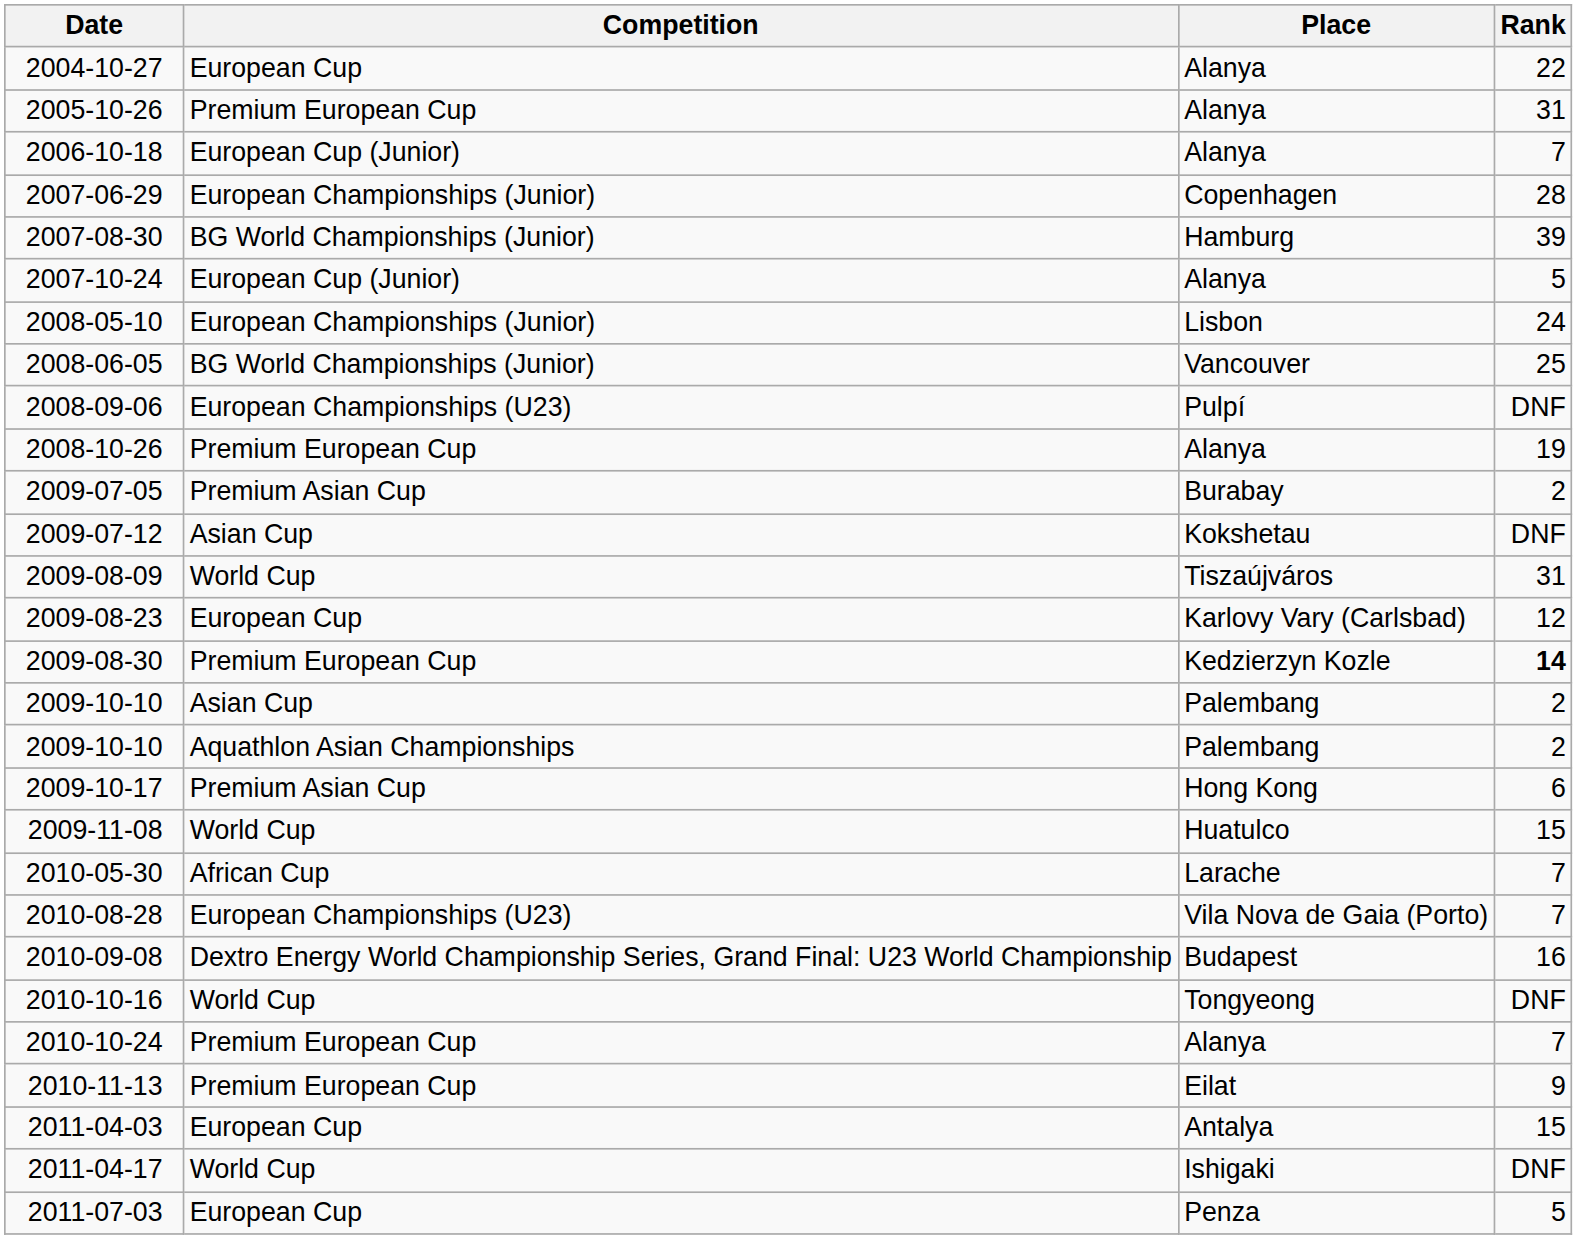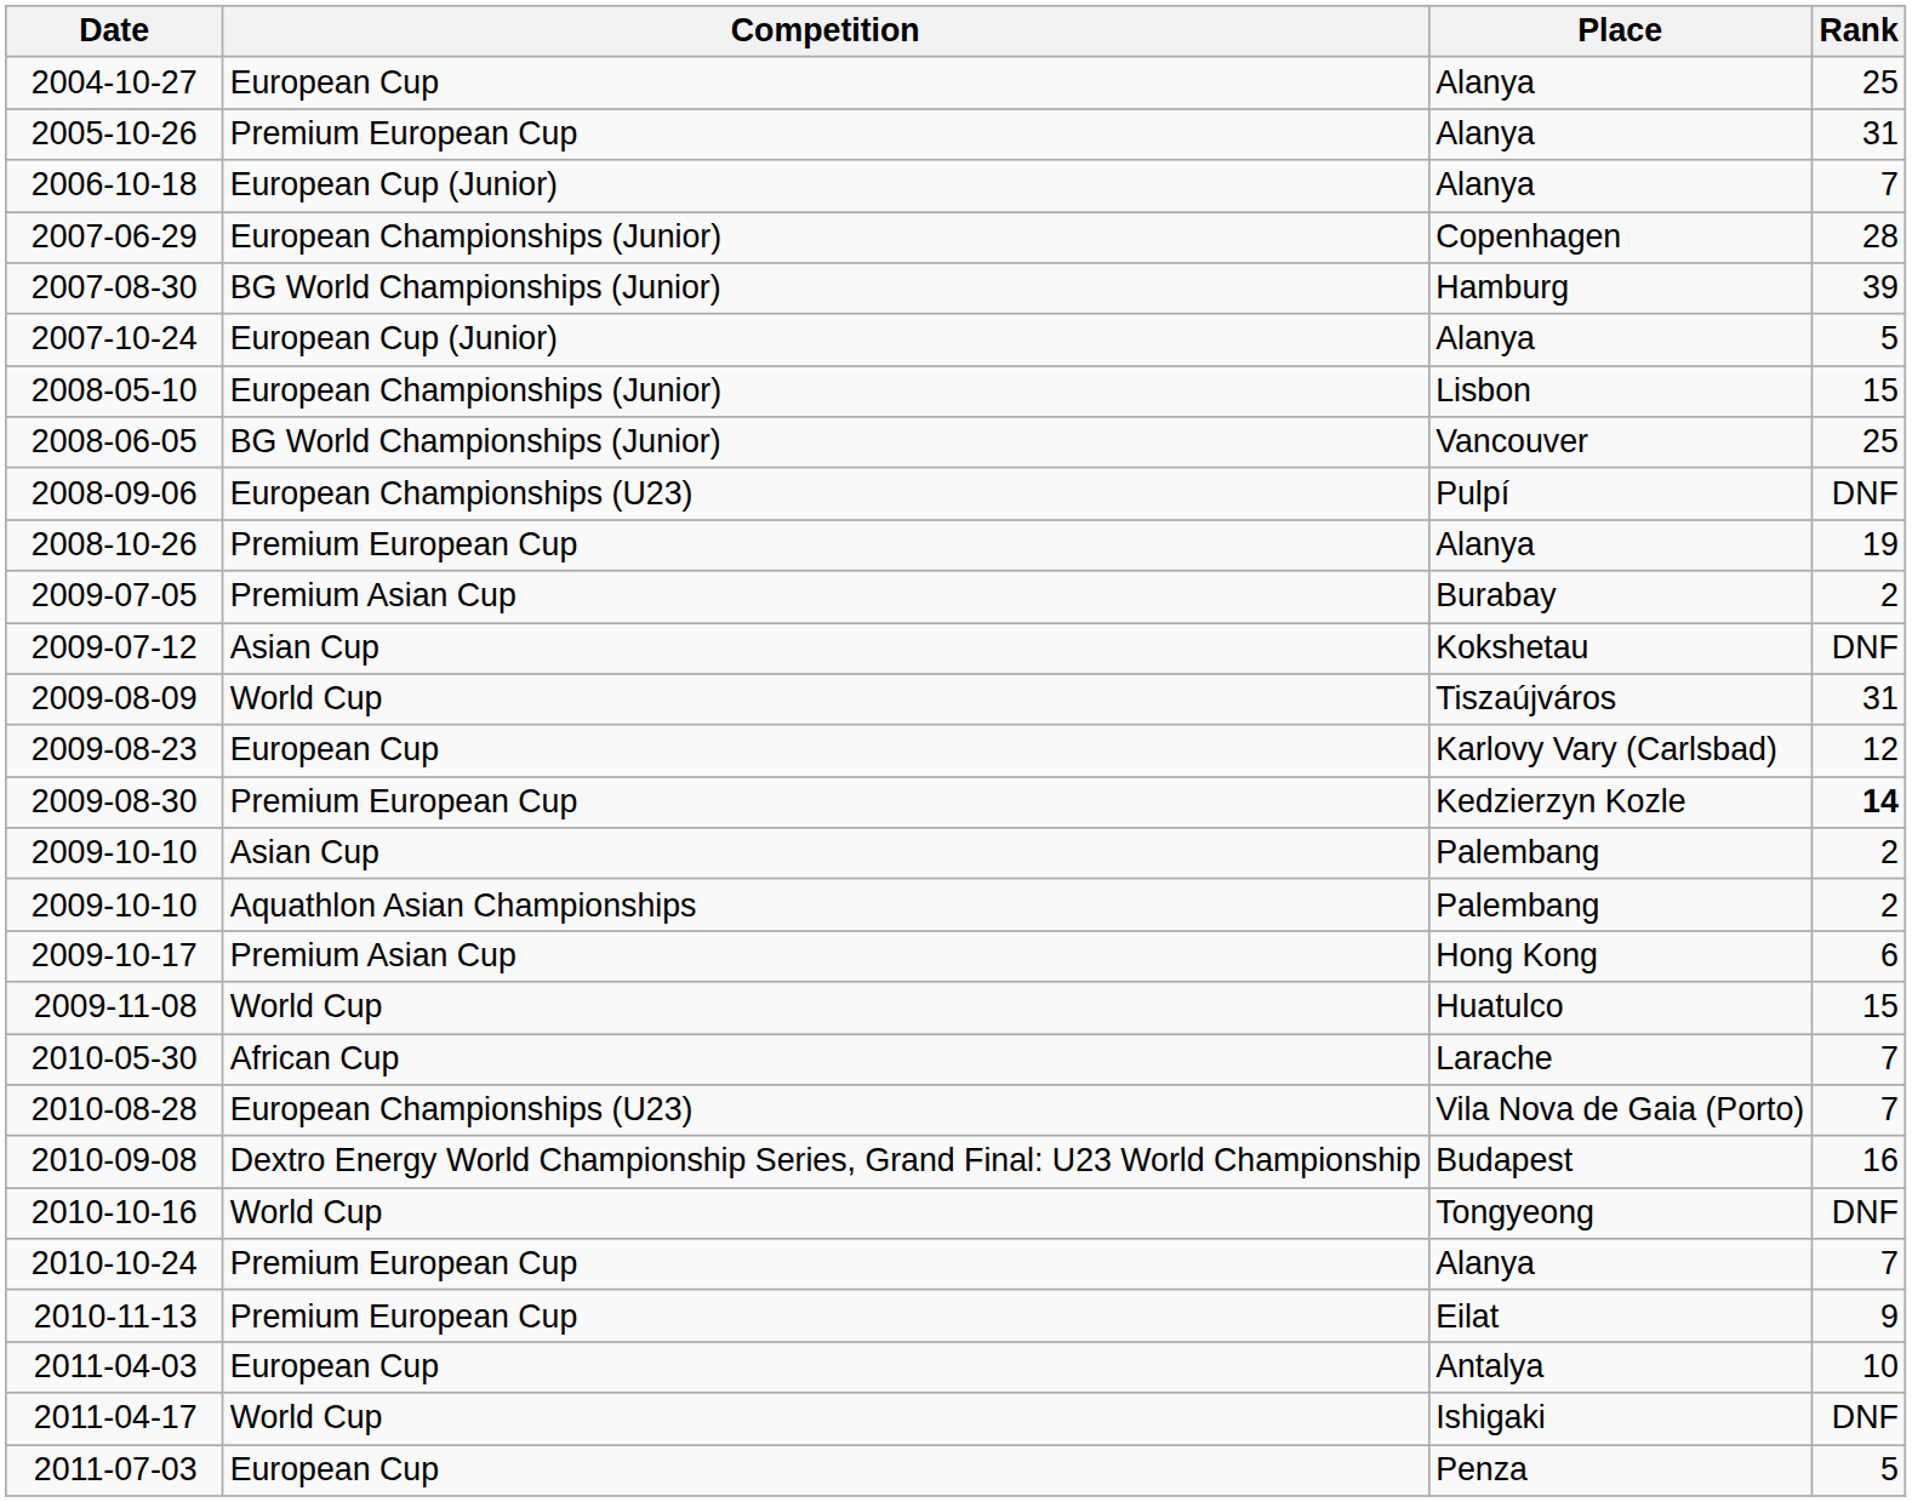2004-10-27 | Rank: 22 -> 25
2008-05-10 | Rank: 24 -> 15
2011-04-03 | Rank: 15 -> 10
